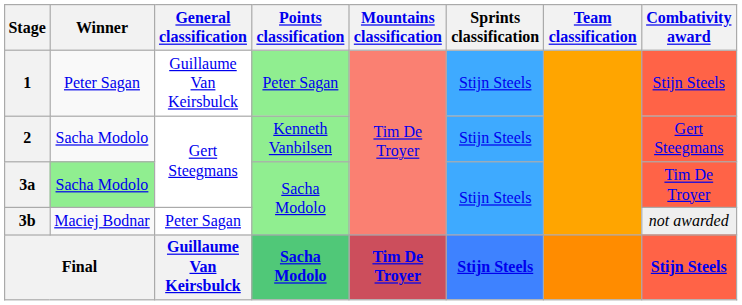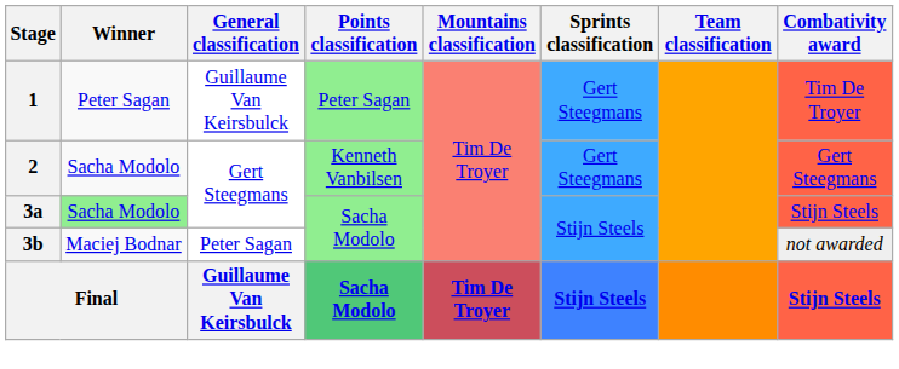1 | Sprints classification: Stijn Steels -> Gert Steegmans
1 | Combativity award: Stijn Steels -> Tim De Troyer
2 | Sprints classification: Stijn Steels -> Gert Steegmans
3a | Combativity award: Tim De Troyer -> Stijn Steels
